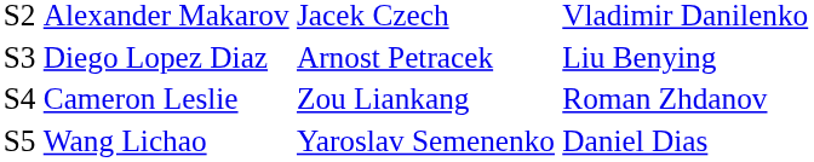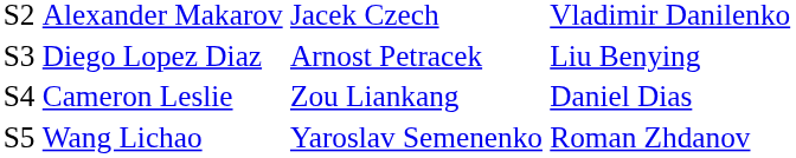Cameron Leslie | column 4: Roman Zhdanov -> Daniel Dias
Wang Lichao | column 4: Daniel Dias -> Roman Zhdanov
